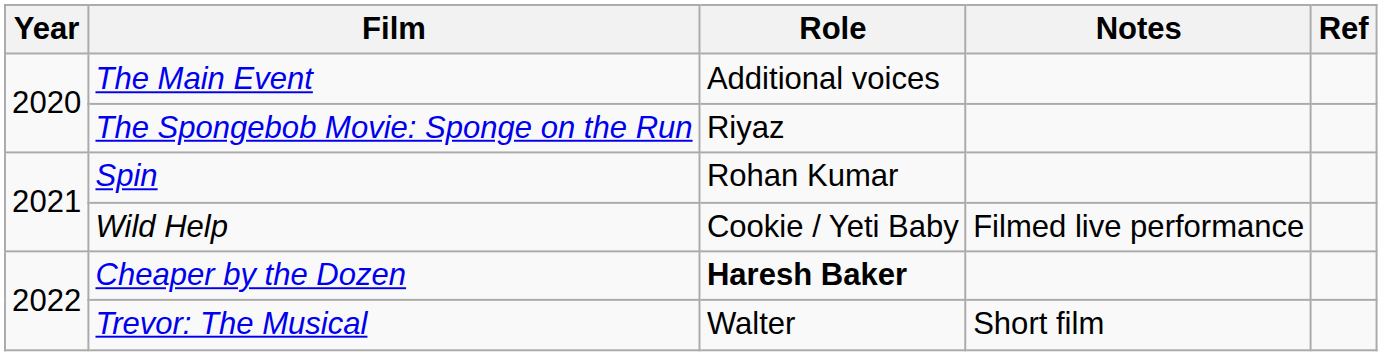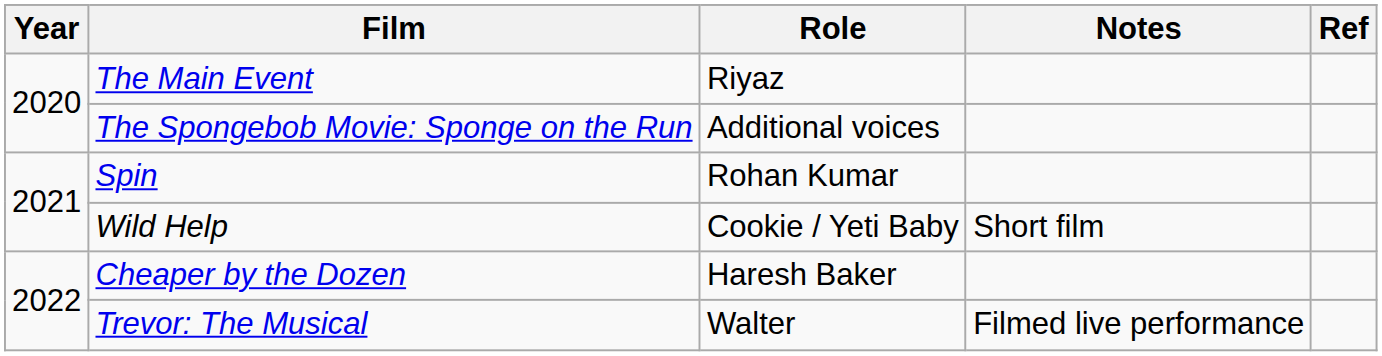The Main Event | Role: Additional voices -> Riyaz
The Spongebob Movie: Sponge on the Run | Role: Riyaz -> Additional voices
Wild Help | Notes: Filmed live performance -> Short film
Cheaper by the Dozen | Role: bold -> normal
Trevor: The Musical | Notes: Short film -> Filmed live performance
